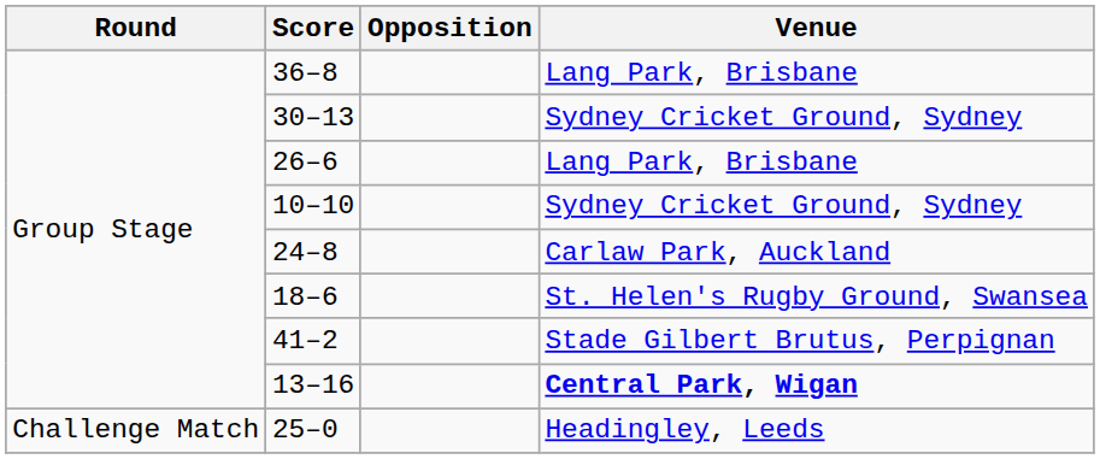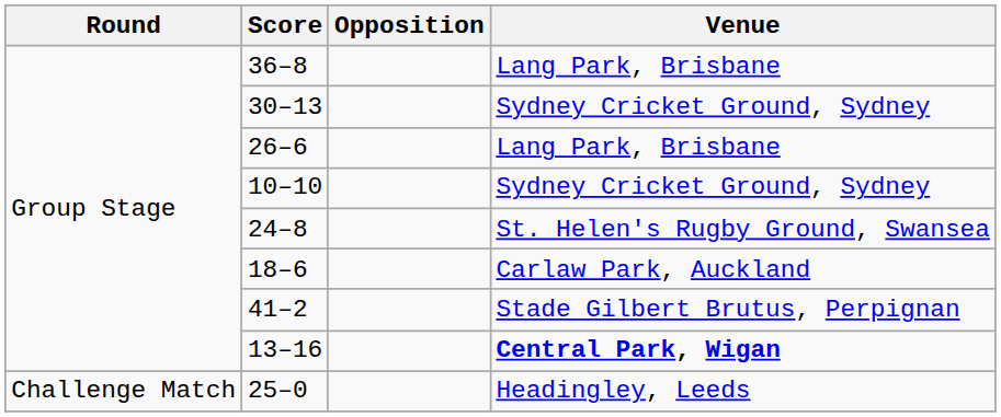24–8 | Venue: Carlaw Park, Auckland -> St. Helen's Rugby Ground, Swansea
18–6 | Venue: St. Helen's Rugby Ground, Swansea -> Carlaw Park, Auckland
